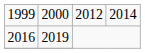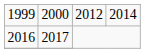2016 | column 2: 2019 -> 2017
